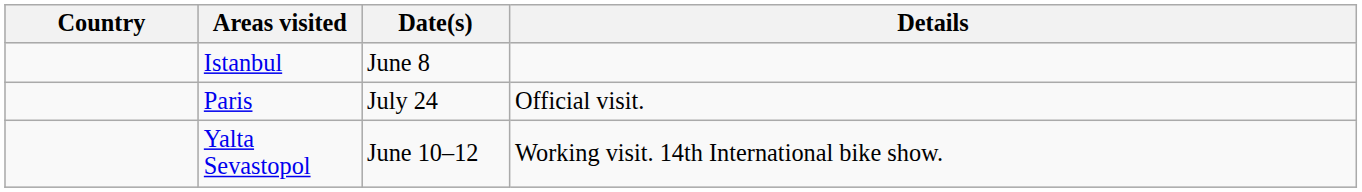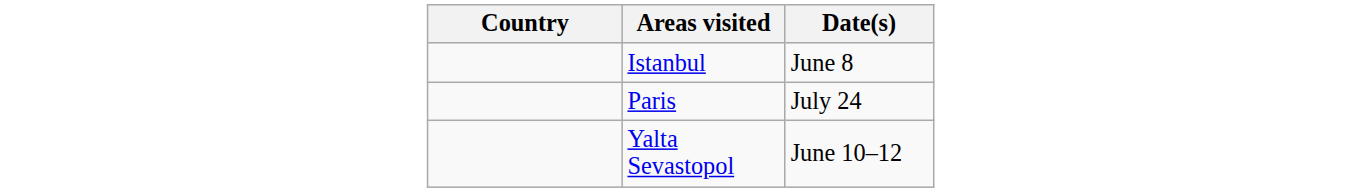- column: Details | Official visit. | Working visit. 14th International bike show.
